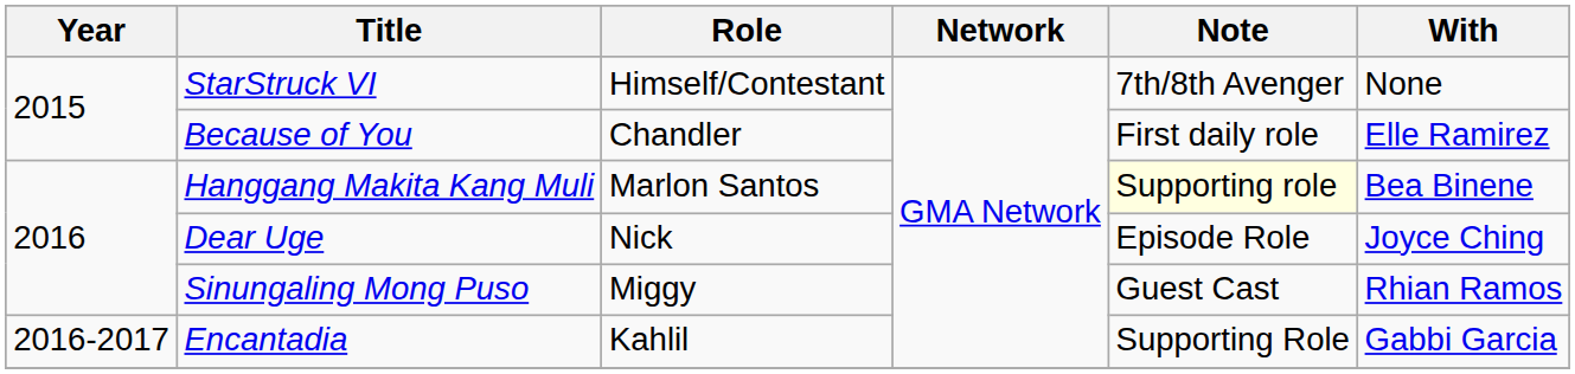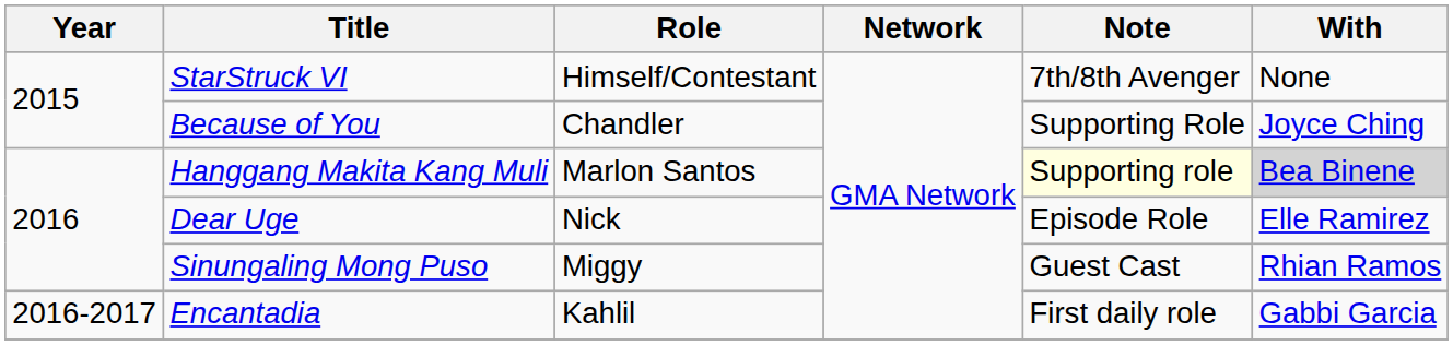Because of You | Note: First daily role -> Supporting Role
Because of You | With: Elle Ramirez -> Joyce Ching
Hanggang Makita Kang Muli | With: no background -> lightgrey background
Dear Uge | With: Joyce Ching -> Elle Ramirez
Encantadia | Note: Supporting Role -> First daily role
